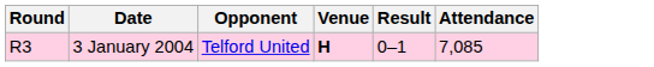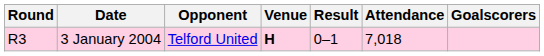+ column: Goalscorers
3 January 2004 | Attendance: 7,085 -> 7,018
